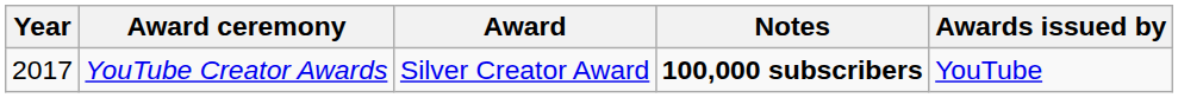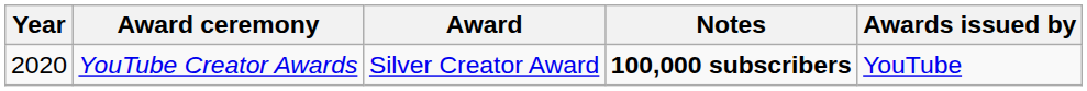YouTube Creator Awards | Year: 2017 -> 2020
